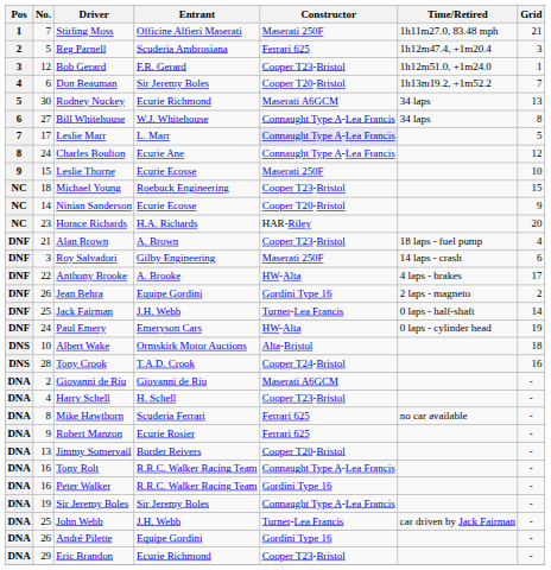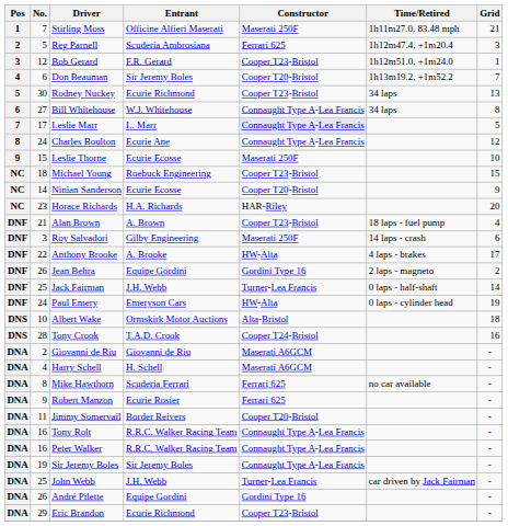Rodney Nuckey | Constructor: Maserati A6GCM -> Cooper T23-Bristol
Harry Schell | Constructor: Cooper T23-Bristol -> Maserati A6GCM
Jimmy Somervail | No.: 13 -> 11
Peter Walker | Constructor: Gordini Type 16 -> Connaught Type A-Lea Francis
